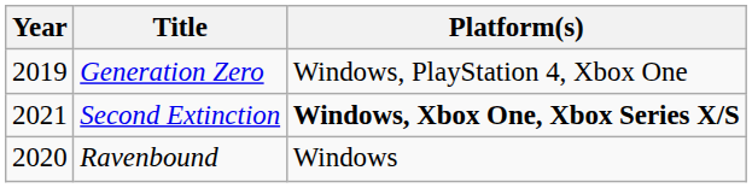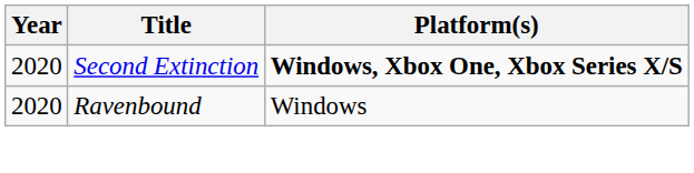- row: 2019 | Generation Zero | Windows, PlayStation 4, Xbox One
Second Extinction | Year: 2021 -> 2020
